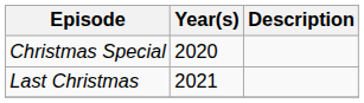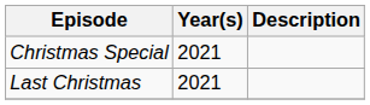Christmas Special | Year(s): 2020 -> 2021
